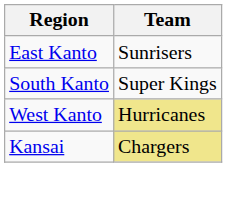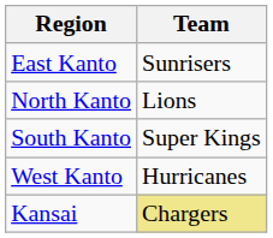+ row: North Kanto | Lions
West Kanto | Team: khaki background -> no background
